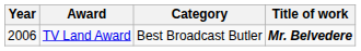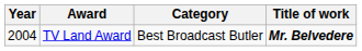TV Land Award | Year: 2006 -> 2004
